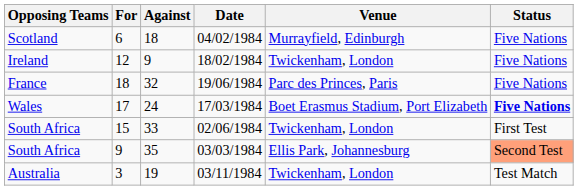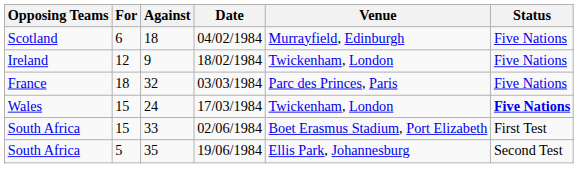32 | Date: 19/06/1984 -> 03/03/1984
24 | For: 17 -> 15
24 | Venue: Boet Erasmus Stadium, Port Elizabeth -> Twickenham, London
33 | Venue: Twickenham, London -> Boet Erasmus Stadium, Port Elizabeth
35 | For: 9 -> 5
35 | Date: 03/03/1984 -> 19/06/1984
35 | Status: lightsalmon background -> no background
- row: Australia | 3 | 19 | 03/11/1984 | Twickenham, London | Test Match
